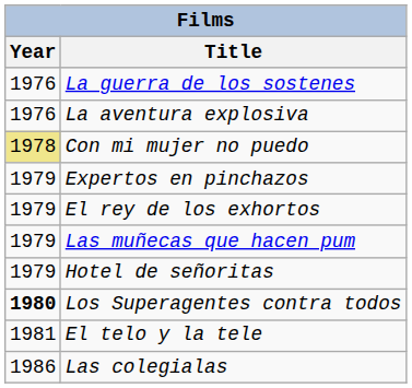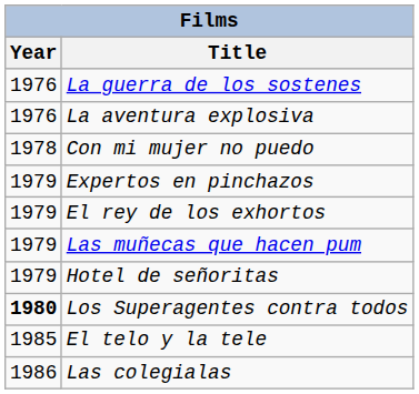Con mi mujer no puedo | Year: khaki background -> no background
El telo y la tele | Year: 1981 -> 1985
